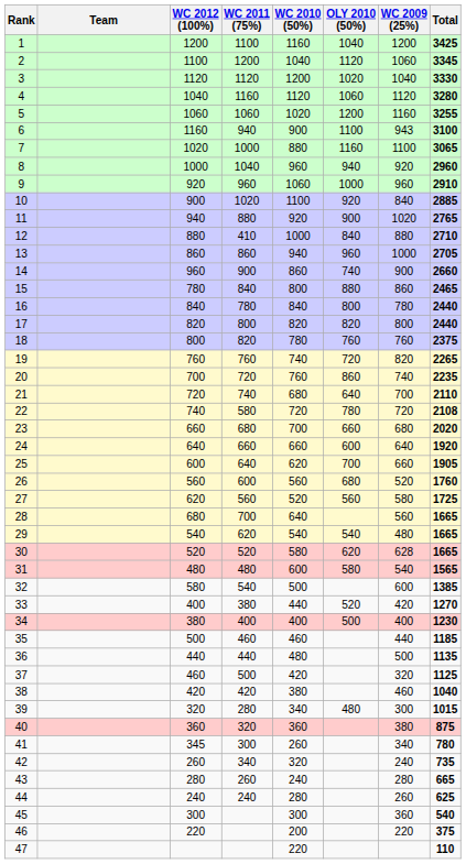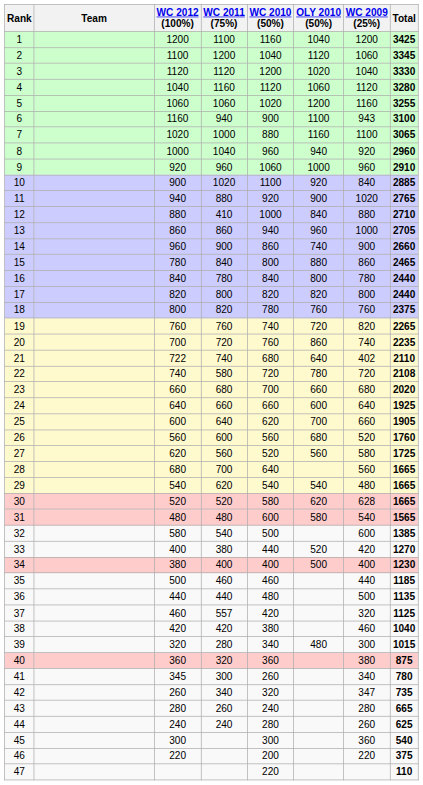21 | WC 2012 (100%): 720 -> 722
21 | WC 2009 (25%): 700 -> 402
24 | Total: 1920 -> 1925
37 | WC 2011 (75%): 500 -> 557
42 | WC 2009 (25%): 240 -> 347
